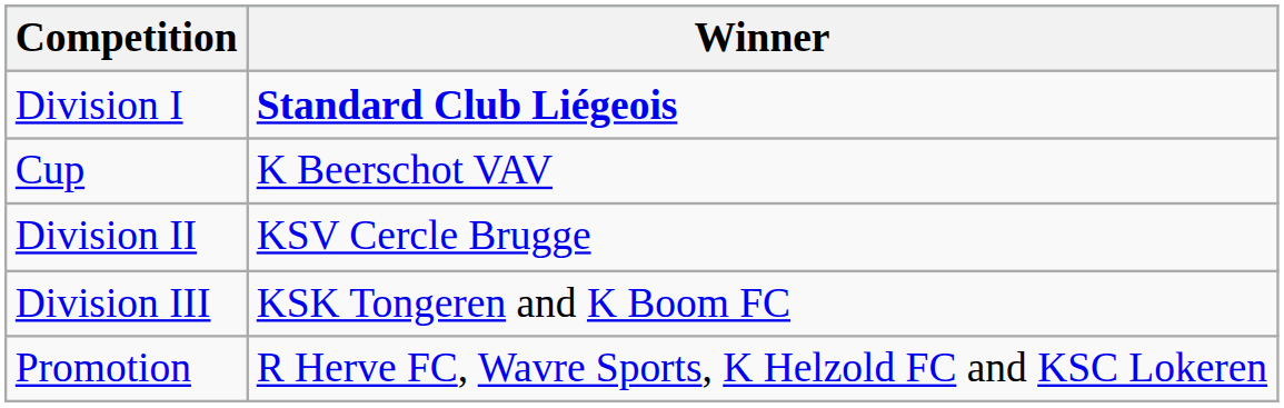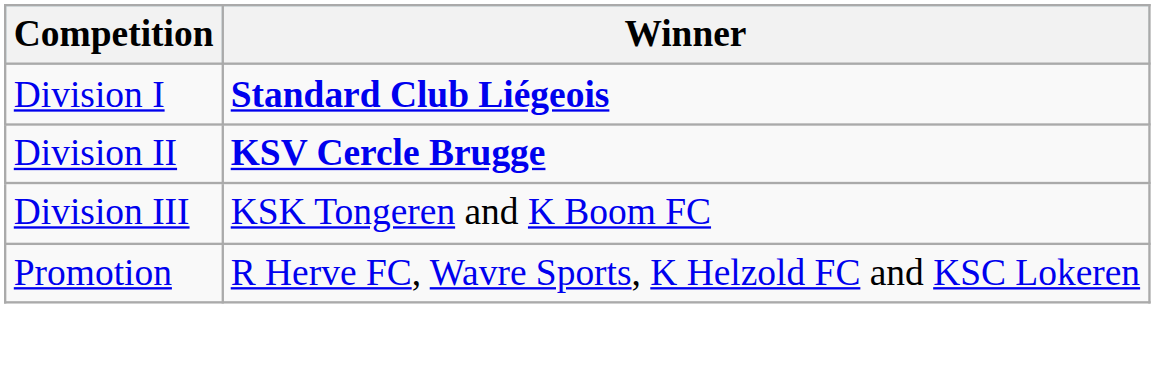- row: Cup | K Beerschot VAV
Division II | Winner: normal -> bold
